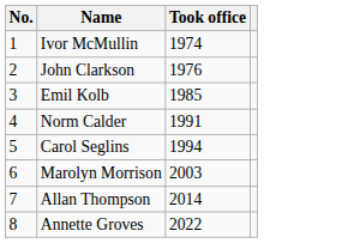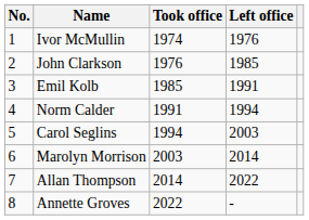+ column: Left office | 1976 | 1985 | 1991 | 1994 | 2003 | 2014 | 2022 | -
